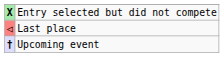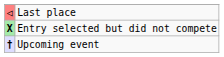rows swapped: Last place <-> Entry selected but did not compete
